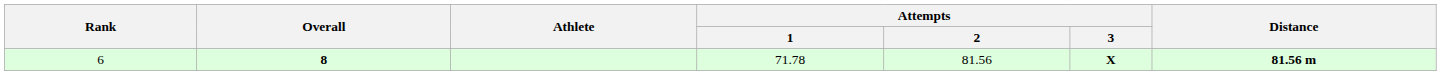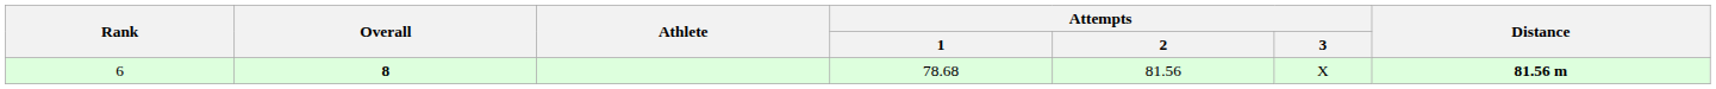6 | Attempts / 1: 71.78 -> 78.68
6 | Attempts / 3: bold -> normal
